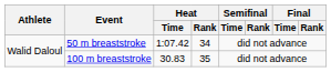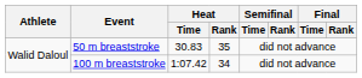50 m breaststroke | Heat / Time: 1:07.42 -> 30.83
50 m breaststroke | Heat / Rank: 34 -> 35
100 m breaststroke | Heat / Time: 30.83 -> 1:07.42
100 m breaststroke | Heat / Rank: 35 -> 34
